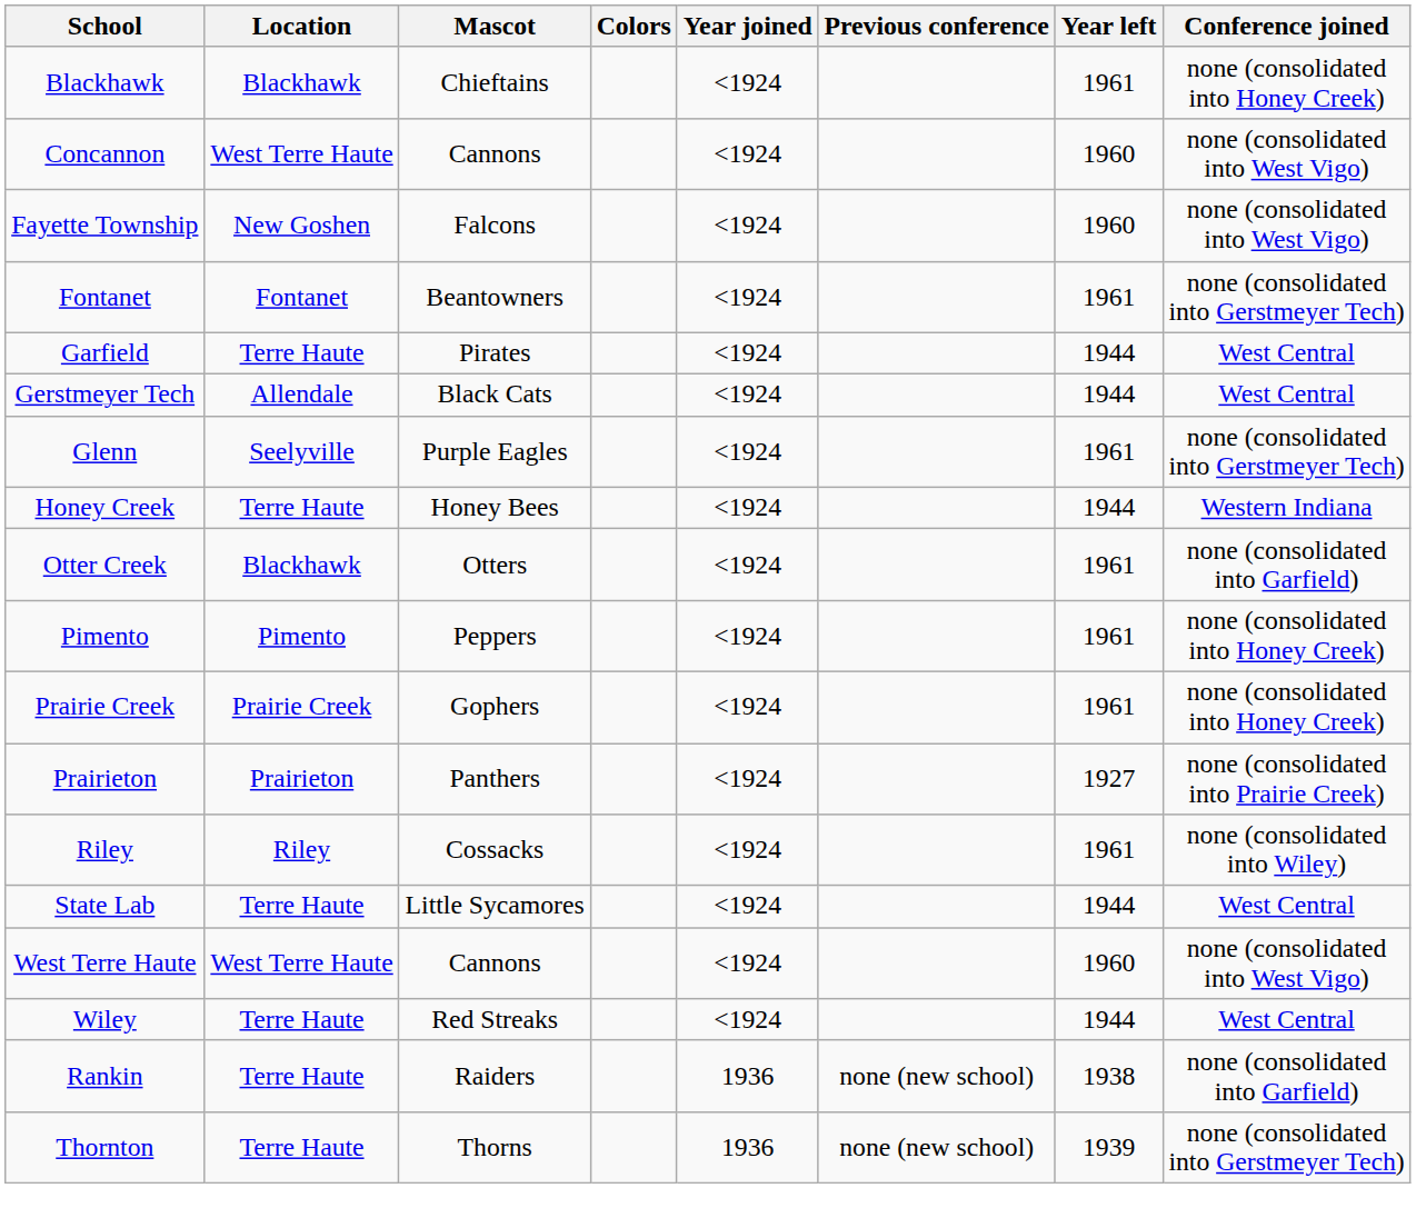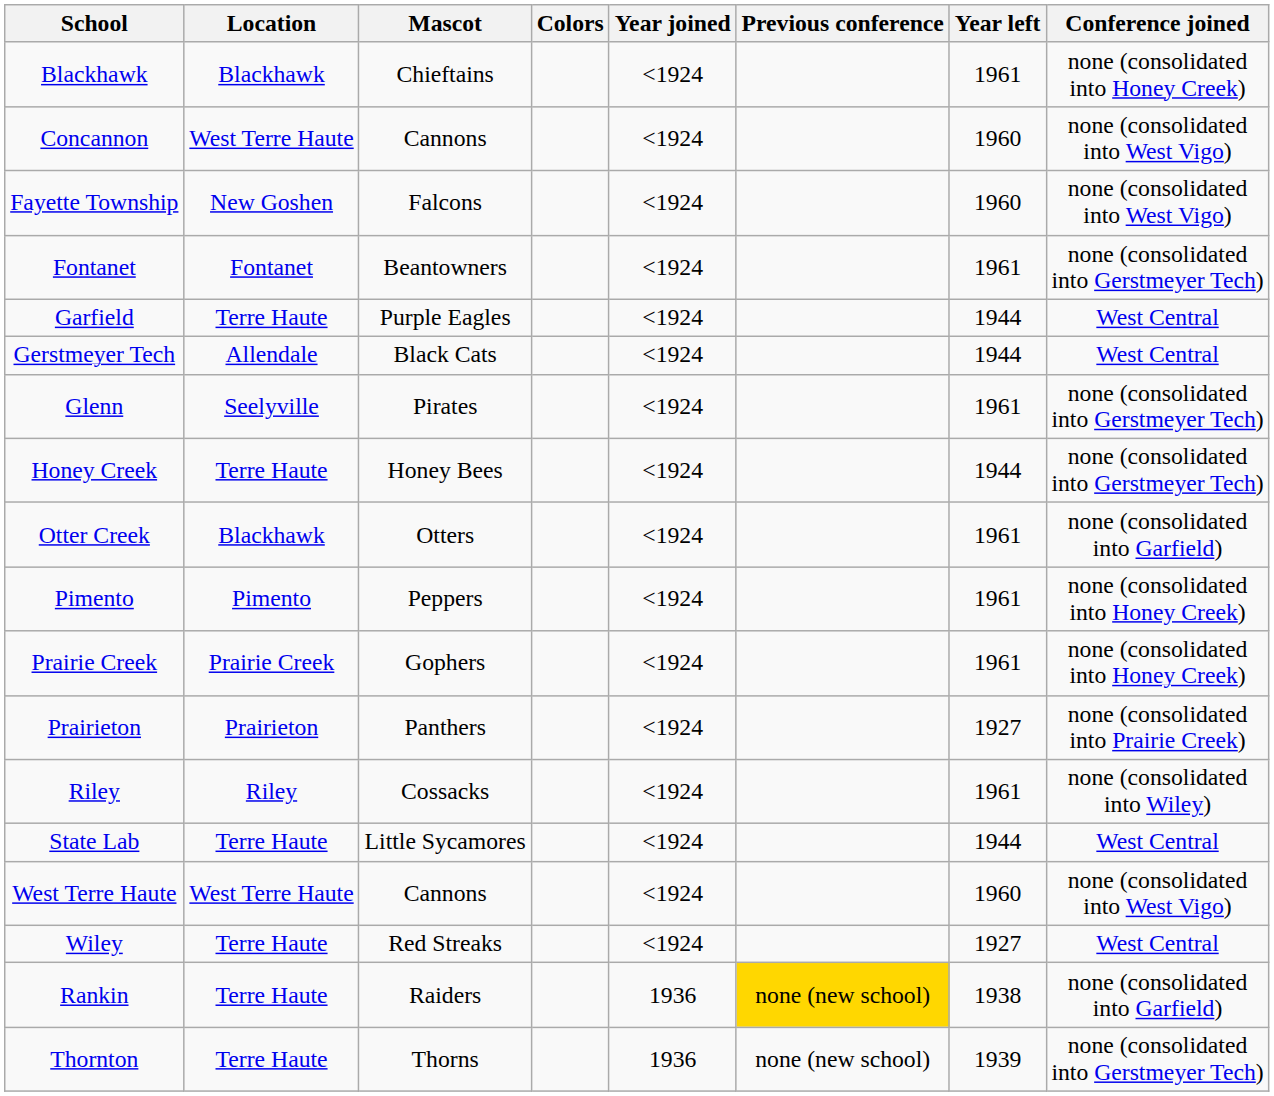Garfield | Mascot: Pirates -> Purple Eagles
Glenn | Mascot: Purple Eagles -> Pirates
Honey Creek | Conference joined: Western Indiana -> none (consolidated into Gerstmeyer Tech)
Wiley | Year left: 1944 -> 1927
Rankin | Previous conference: no background -> gold background
